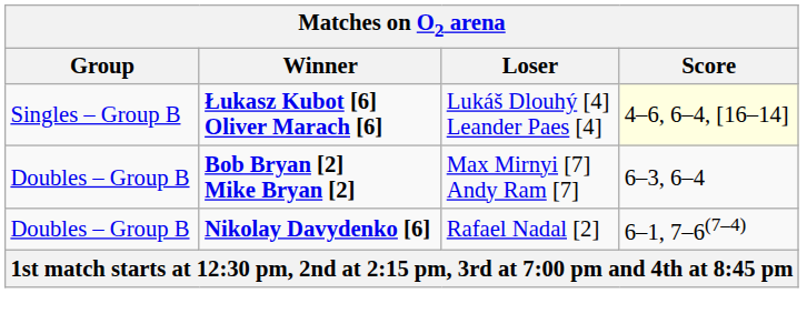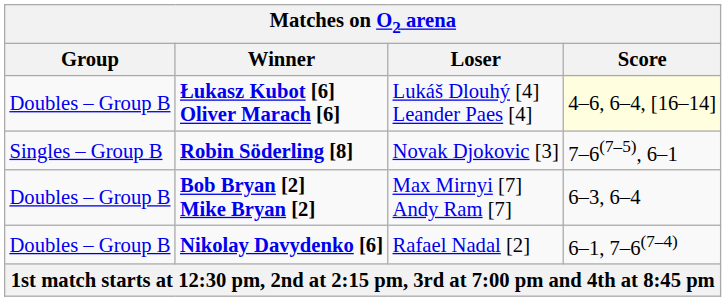Łukasz Kubot [6] Oliver Marach [6] | Group: Singles – Group B -> Doubles – Group B
+ row: Singles – Group B | Robin Söderling [8] | Novak Djokovic [3] | 7–6(7–5), 6–1
